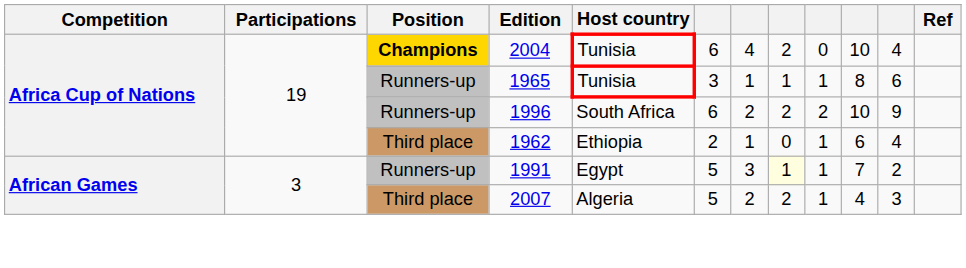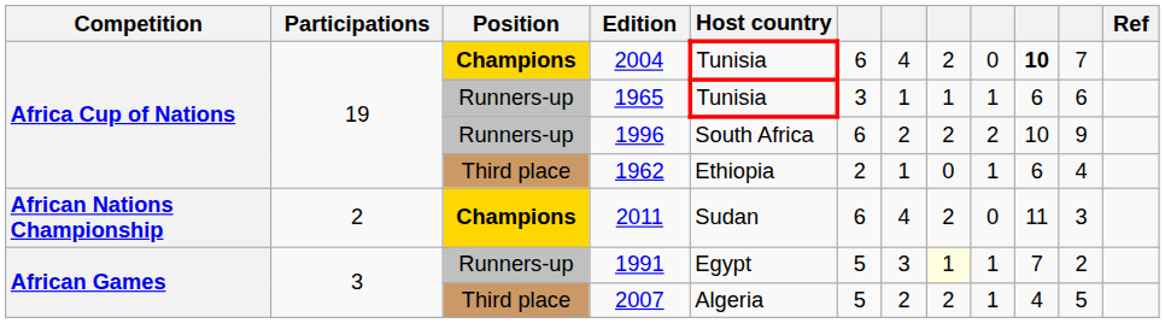2004 | column 10: normal -> bold
2004 | column 11: 4 -> 7
1965 | column 10: 8 -> 6
+ row: African Nations Championship | 2 | Champions | 2011 | Sudan | 6 | 4 | 2 | 0 | 11 | 3
2007 | column 11: 3 -> 5
